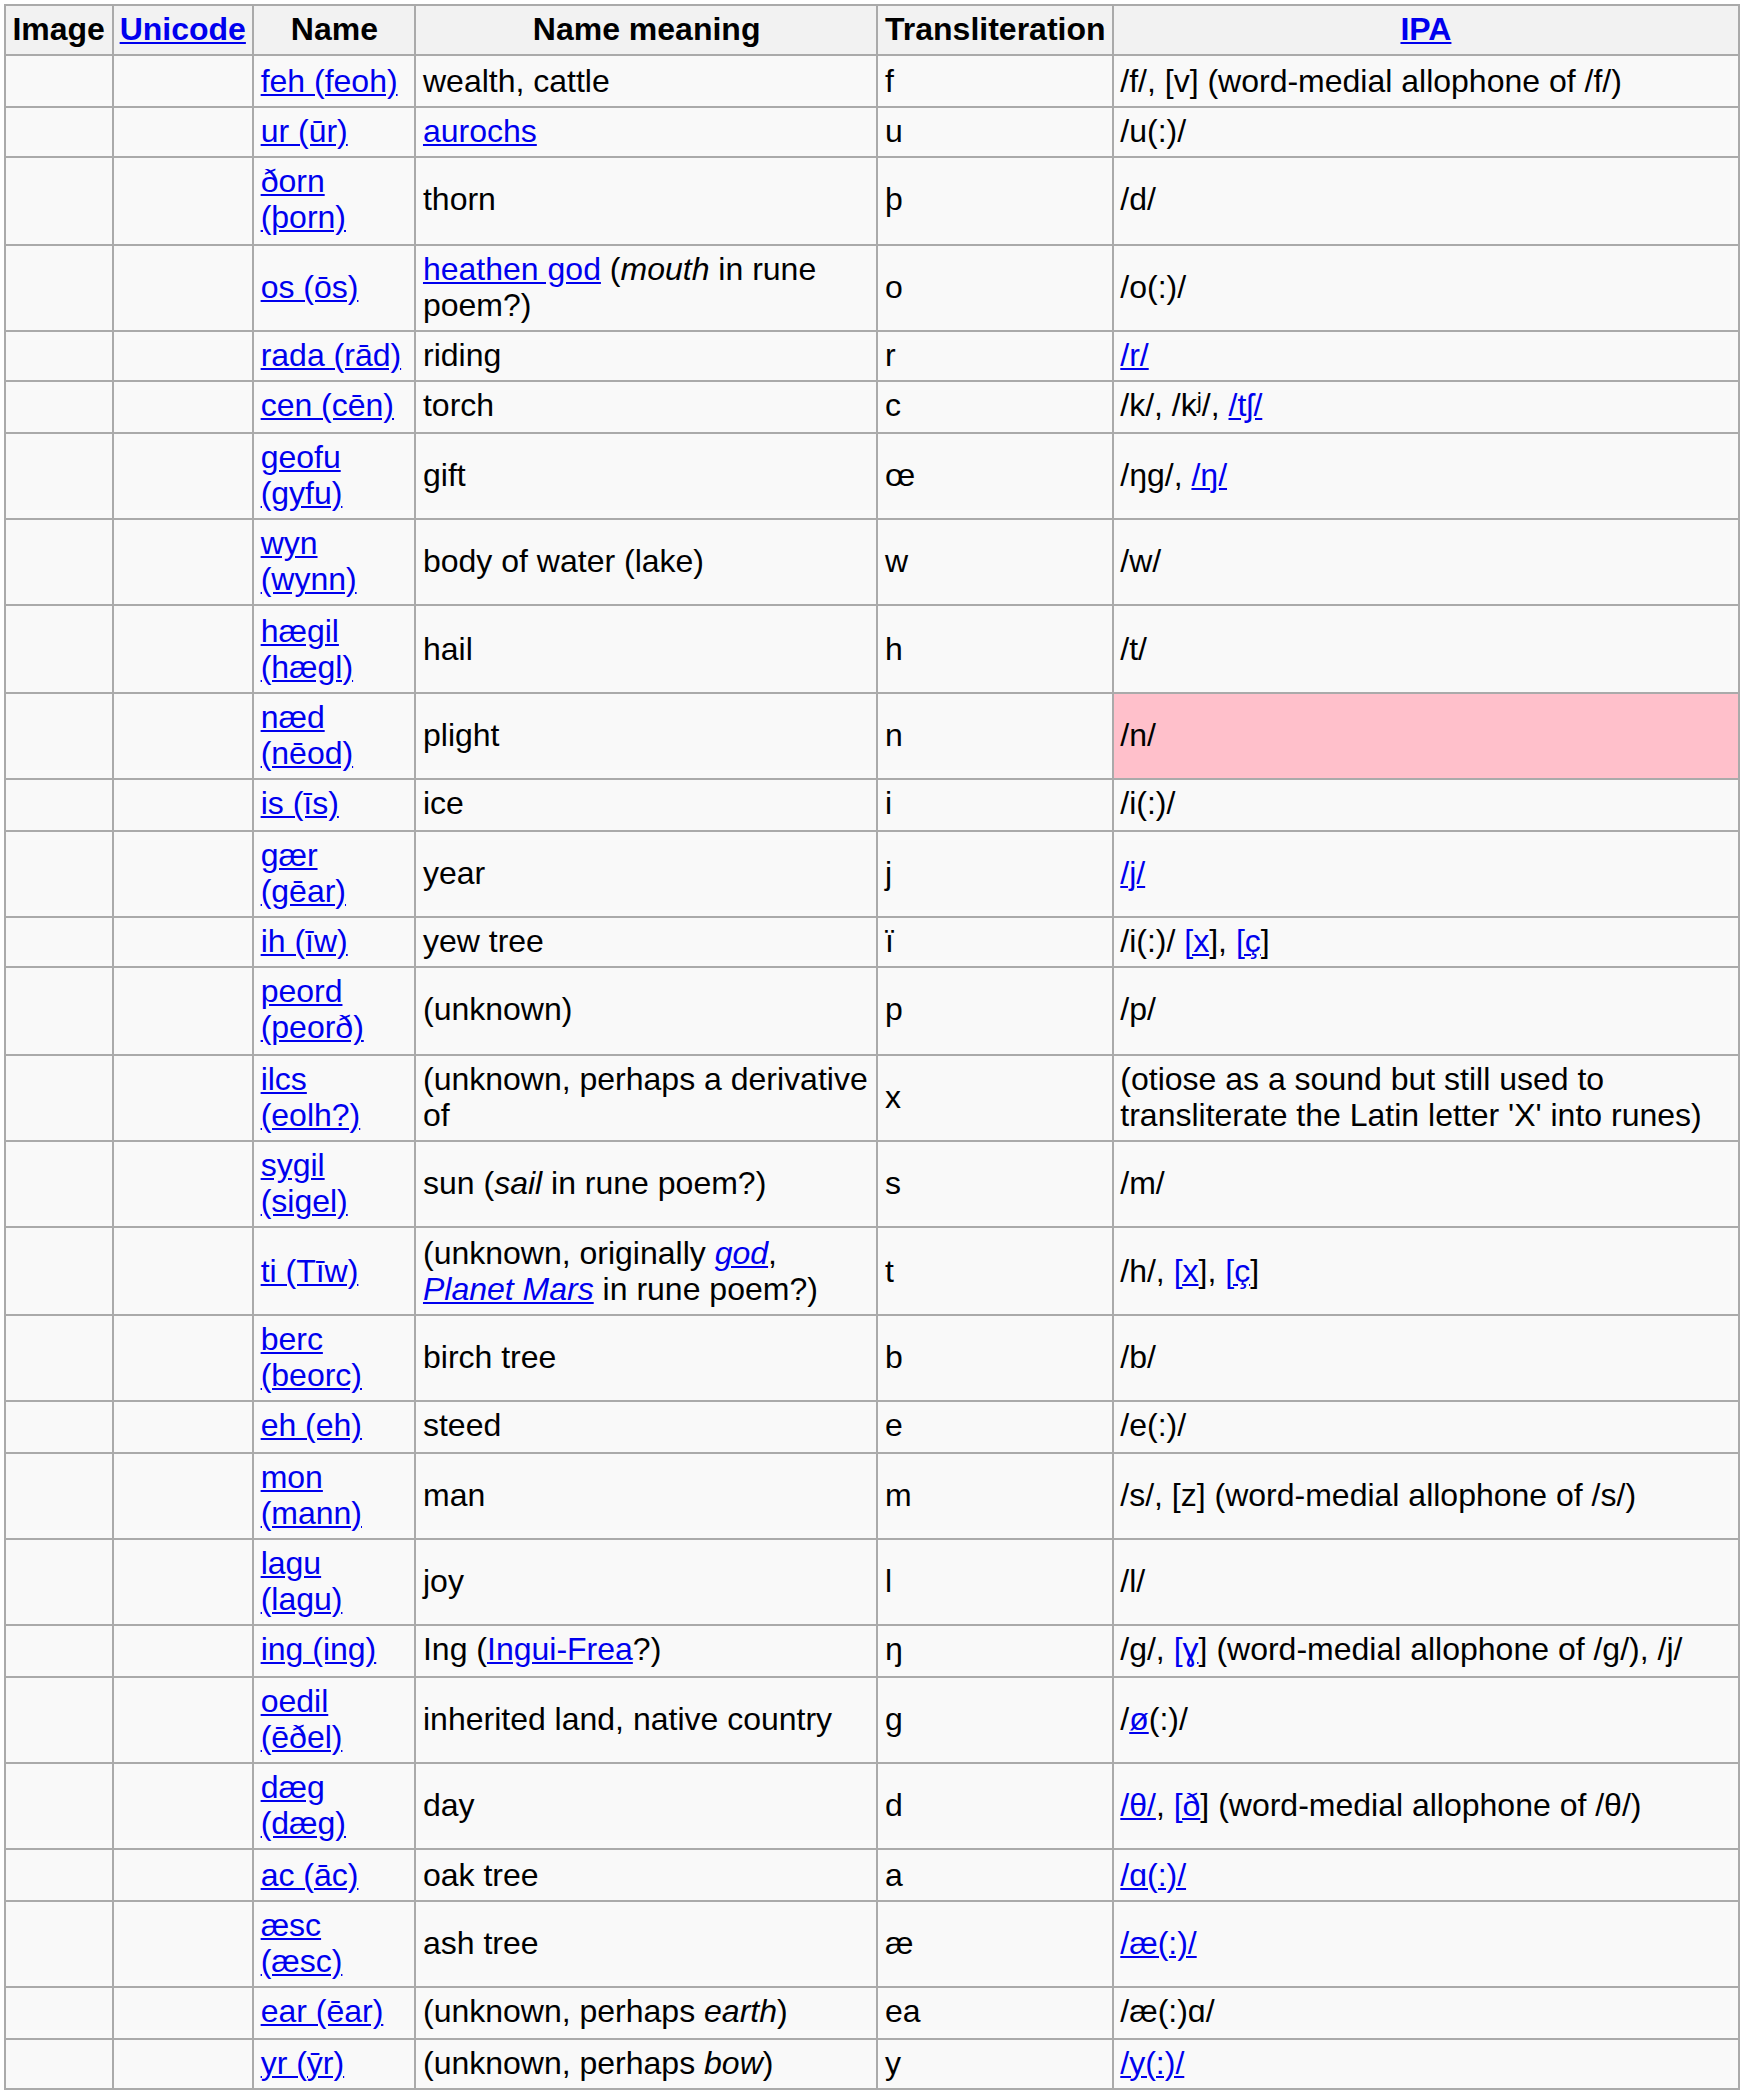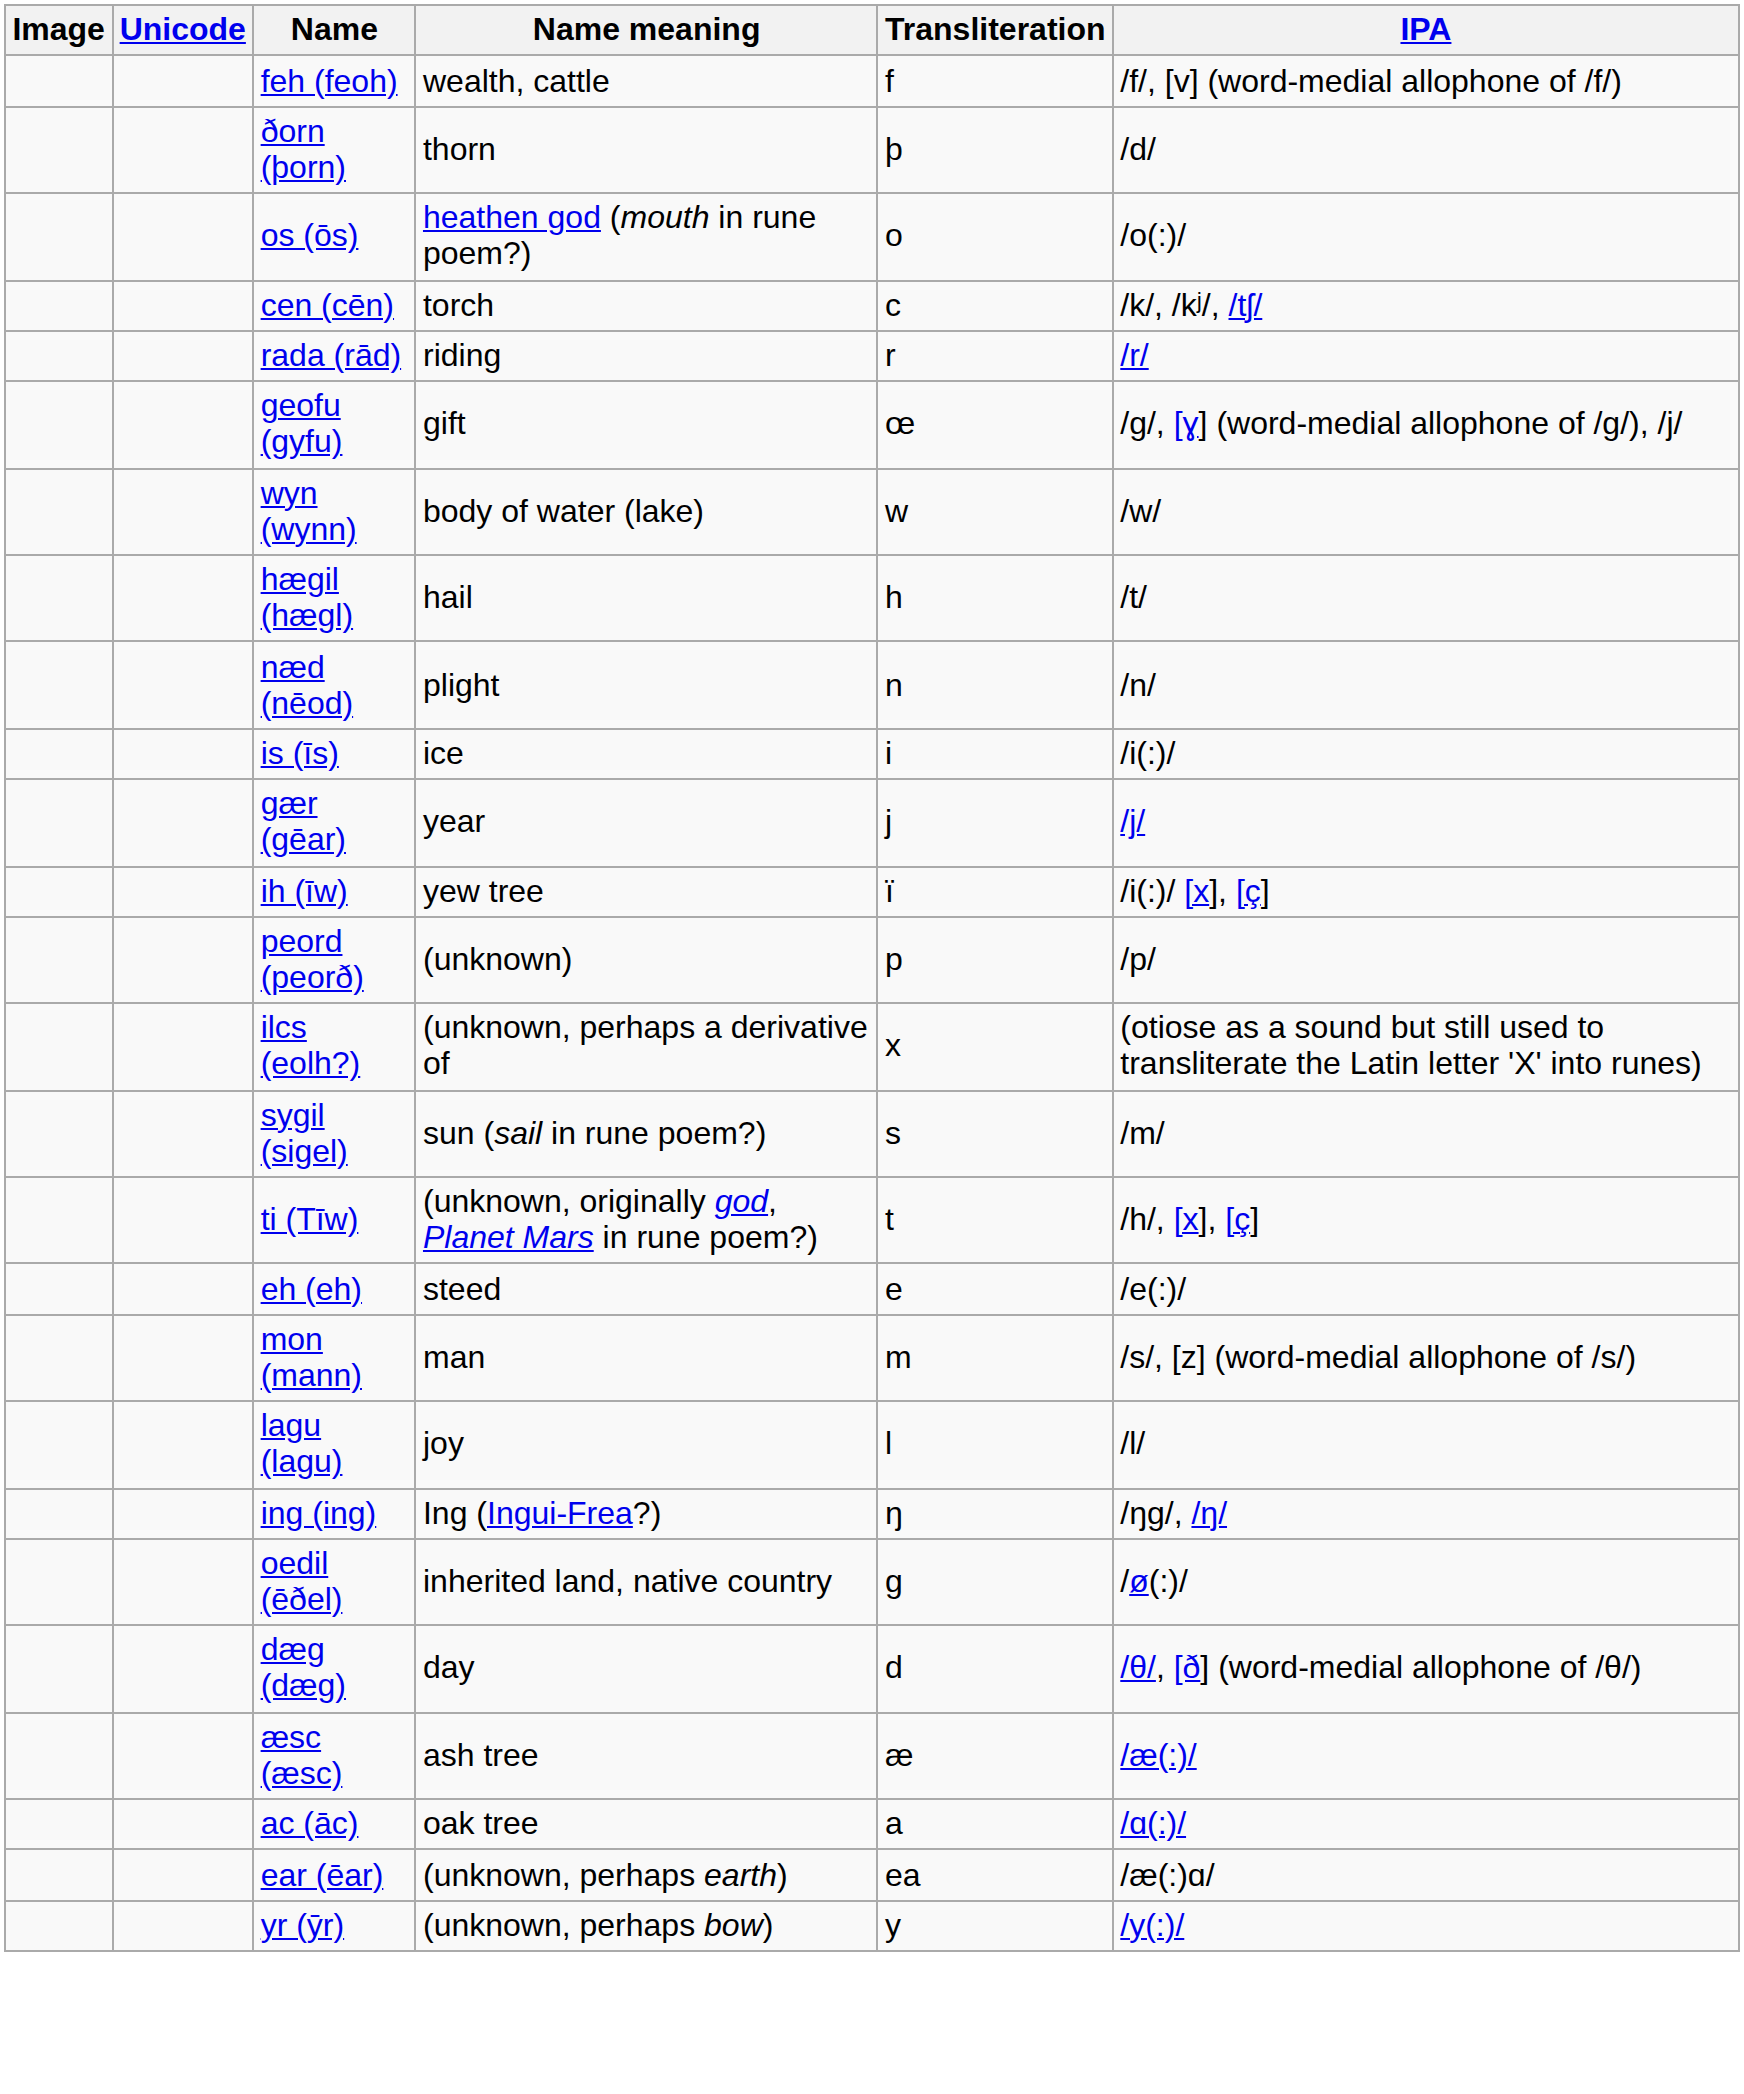- row: ur (ūr) | aurochs | u | /u(:)/
rows swapped: rada (rād) <-> cen (cēn)
geofu (gyfu) | IPA: /ŋg/, /ŋ/ -> /ɡ/, [ɣ] (word-medial allophone of /ɡ/), /j/
næd (nēod) | IPA: pink background -> no background
- row: berc (beorc) | birch tree | b | /b/
ing (ing) | IPA: /ɡ/, [ɣ] (word-medial allophone of /ɡ/), /j/ -> /ŋg/, /ŋ/
rows swapped: ac (āc) <-> æsc (æsc)
